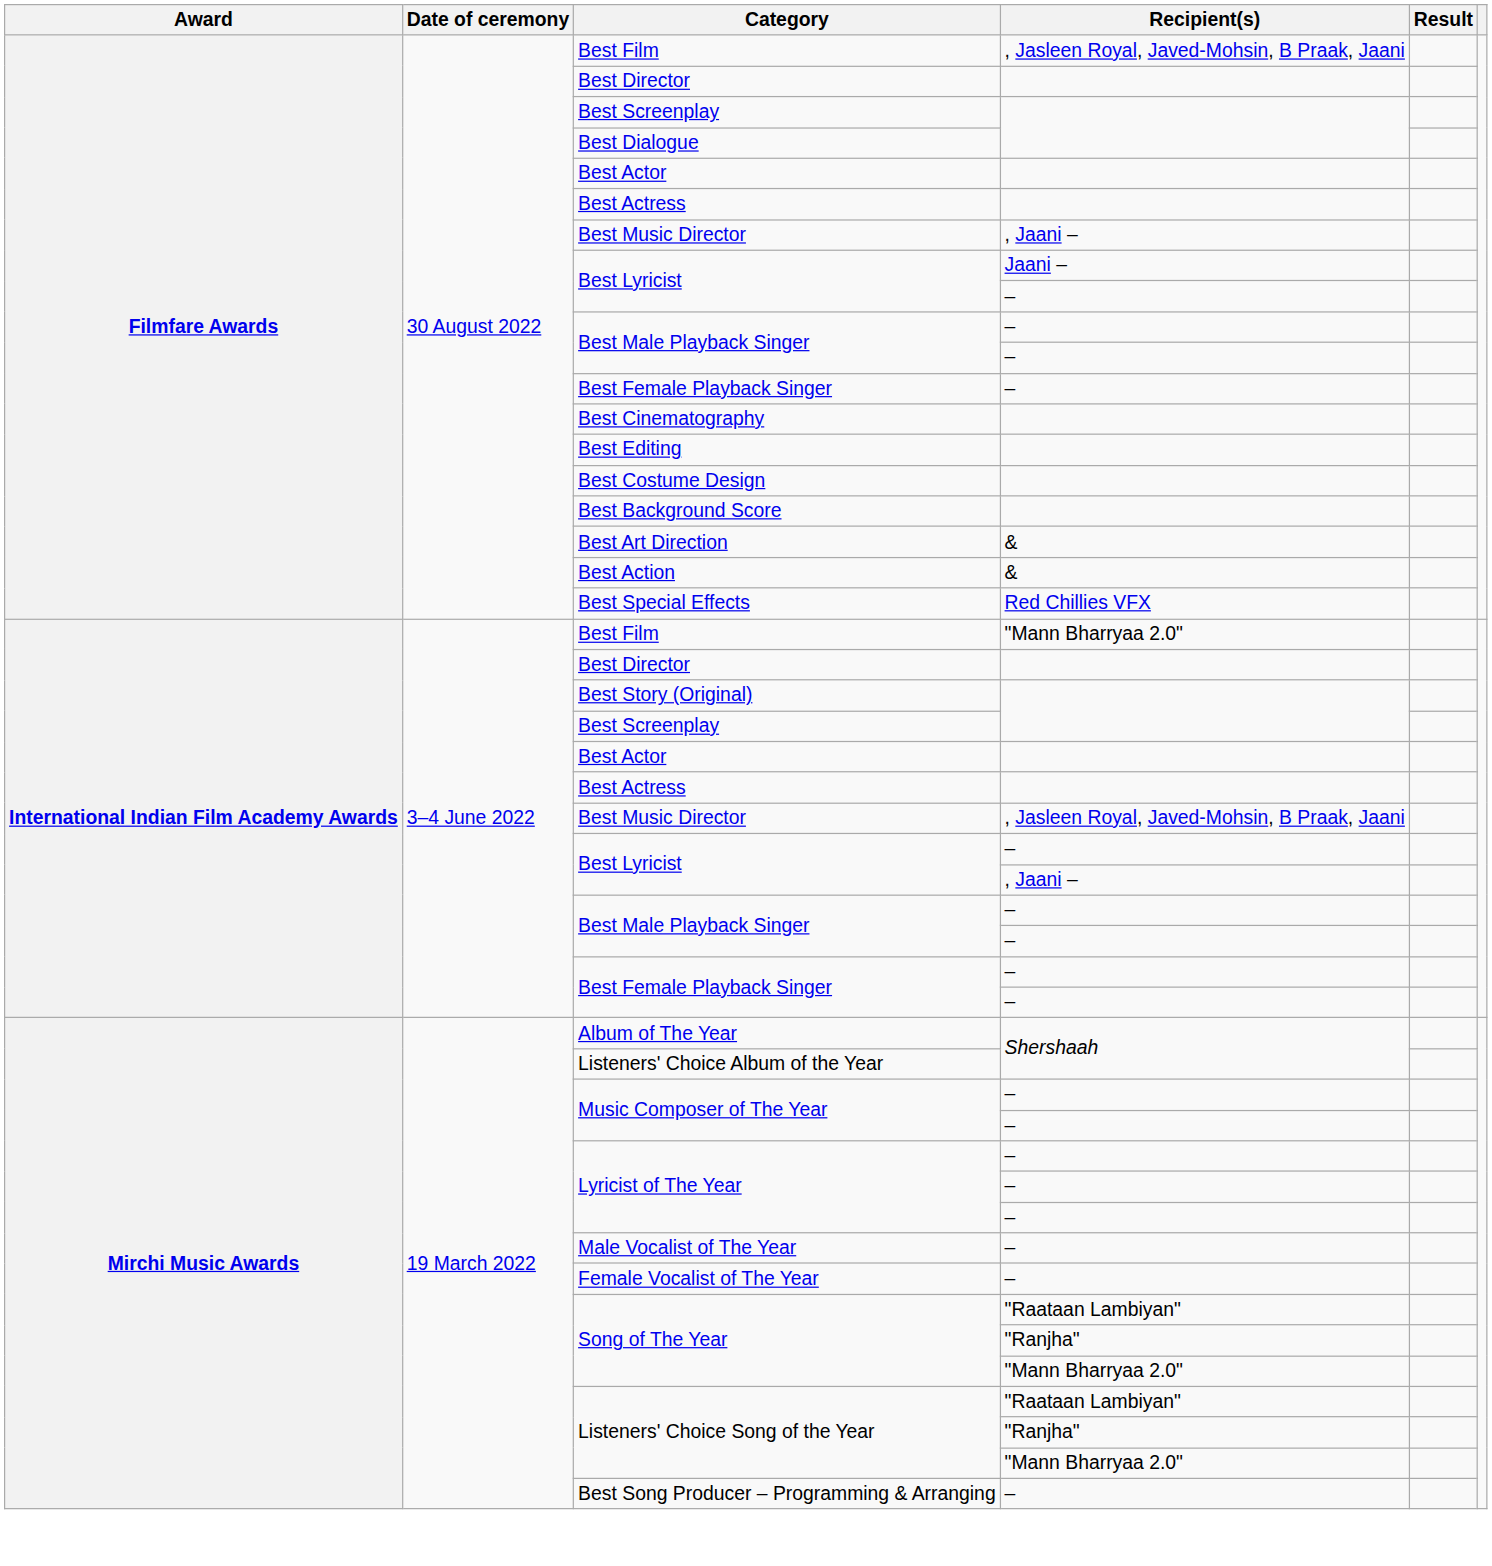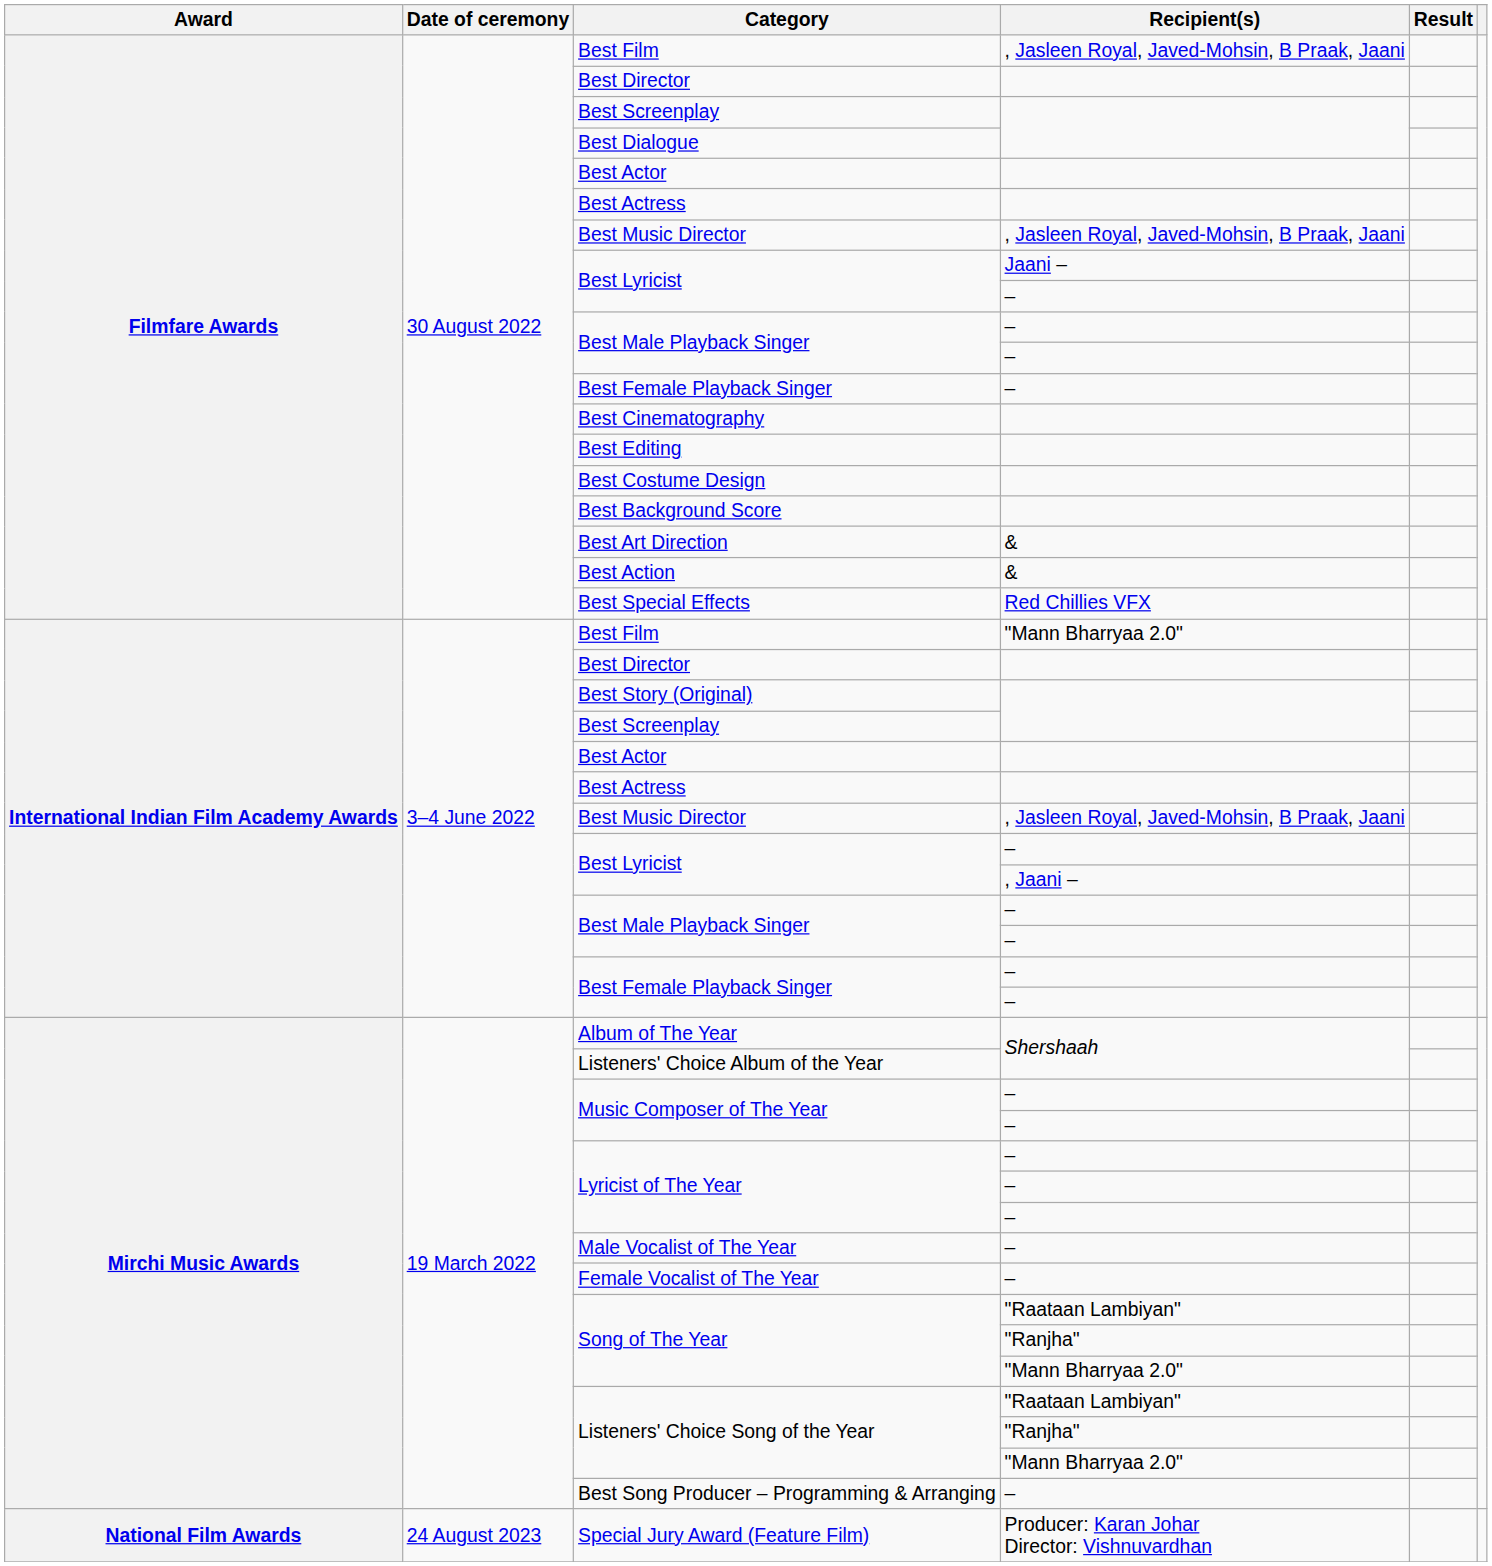Filmfare Awards / Best Music Director | Recipient(s): , Jaani – -> , Jasleen Royal, Javed-Mohsin, B Praak, Jaani
+ row: National Film Awards | 24 August 2023 | Special Jury Award (Feature Film) | Producer: Karan Johar Director: Vishnuvardhan
